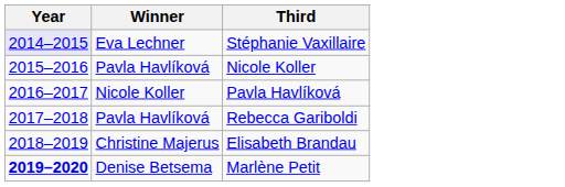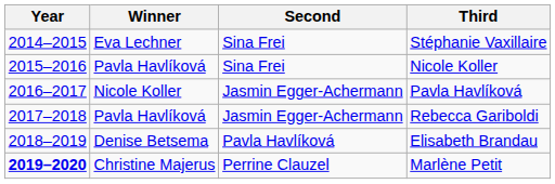+ column: Second | Sina Frei | Sina Frei | Jasmin Egger-Achermann | Jasmin Egger-Achermann | Pavla Havlíková | Perrine Clauzel
Stéphanie Vaxillaire | Year: lavender background -> no background
Elisabeth Brandau | Winner: Christine Majerus -> Denise Betsema
Marlène Petit | Winner: Denise Betsema -> Christine Majerus
